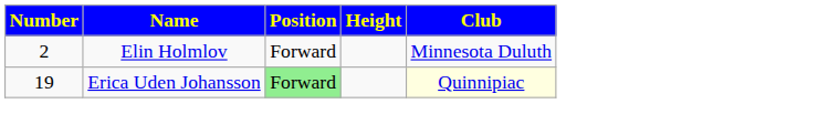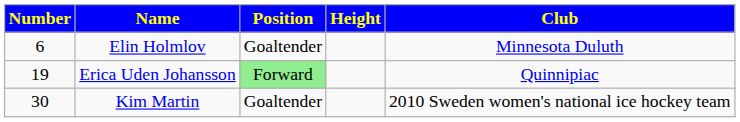Elin Holmlov | Number: 2 -> 6
Elin Holmlov | Position: Forward -> Goaltender
Erica Uden Johansson | Club: lightyellow background -> no background
+ row: 30 | Kim Martin | Goaltender | 2010 Sweden women's national ice hockey team
